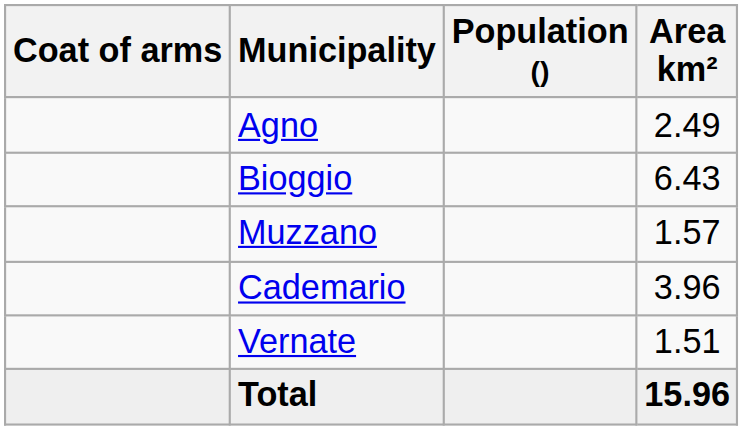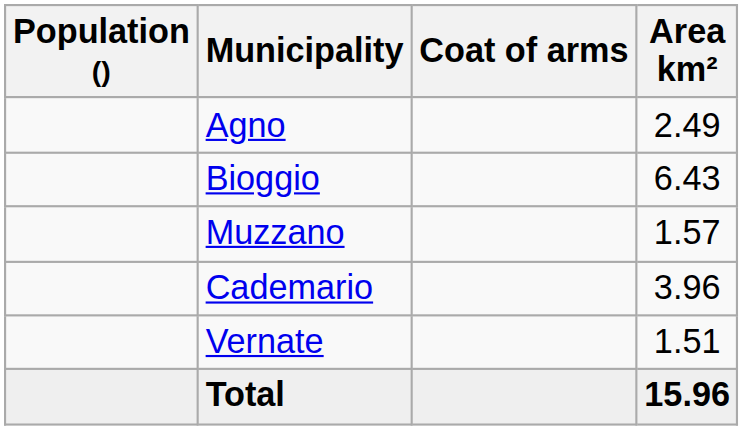columns swapped: Coat of arms <-> Population ()
